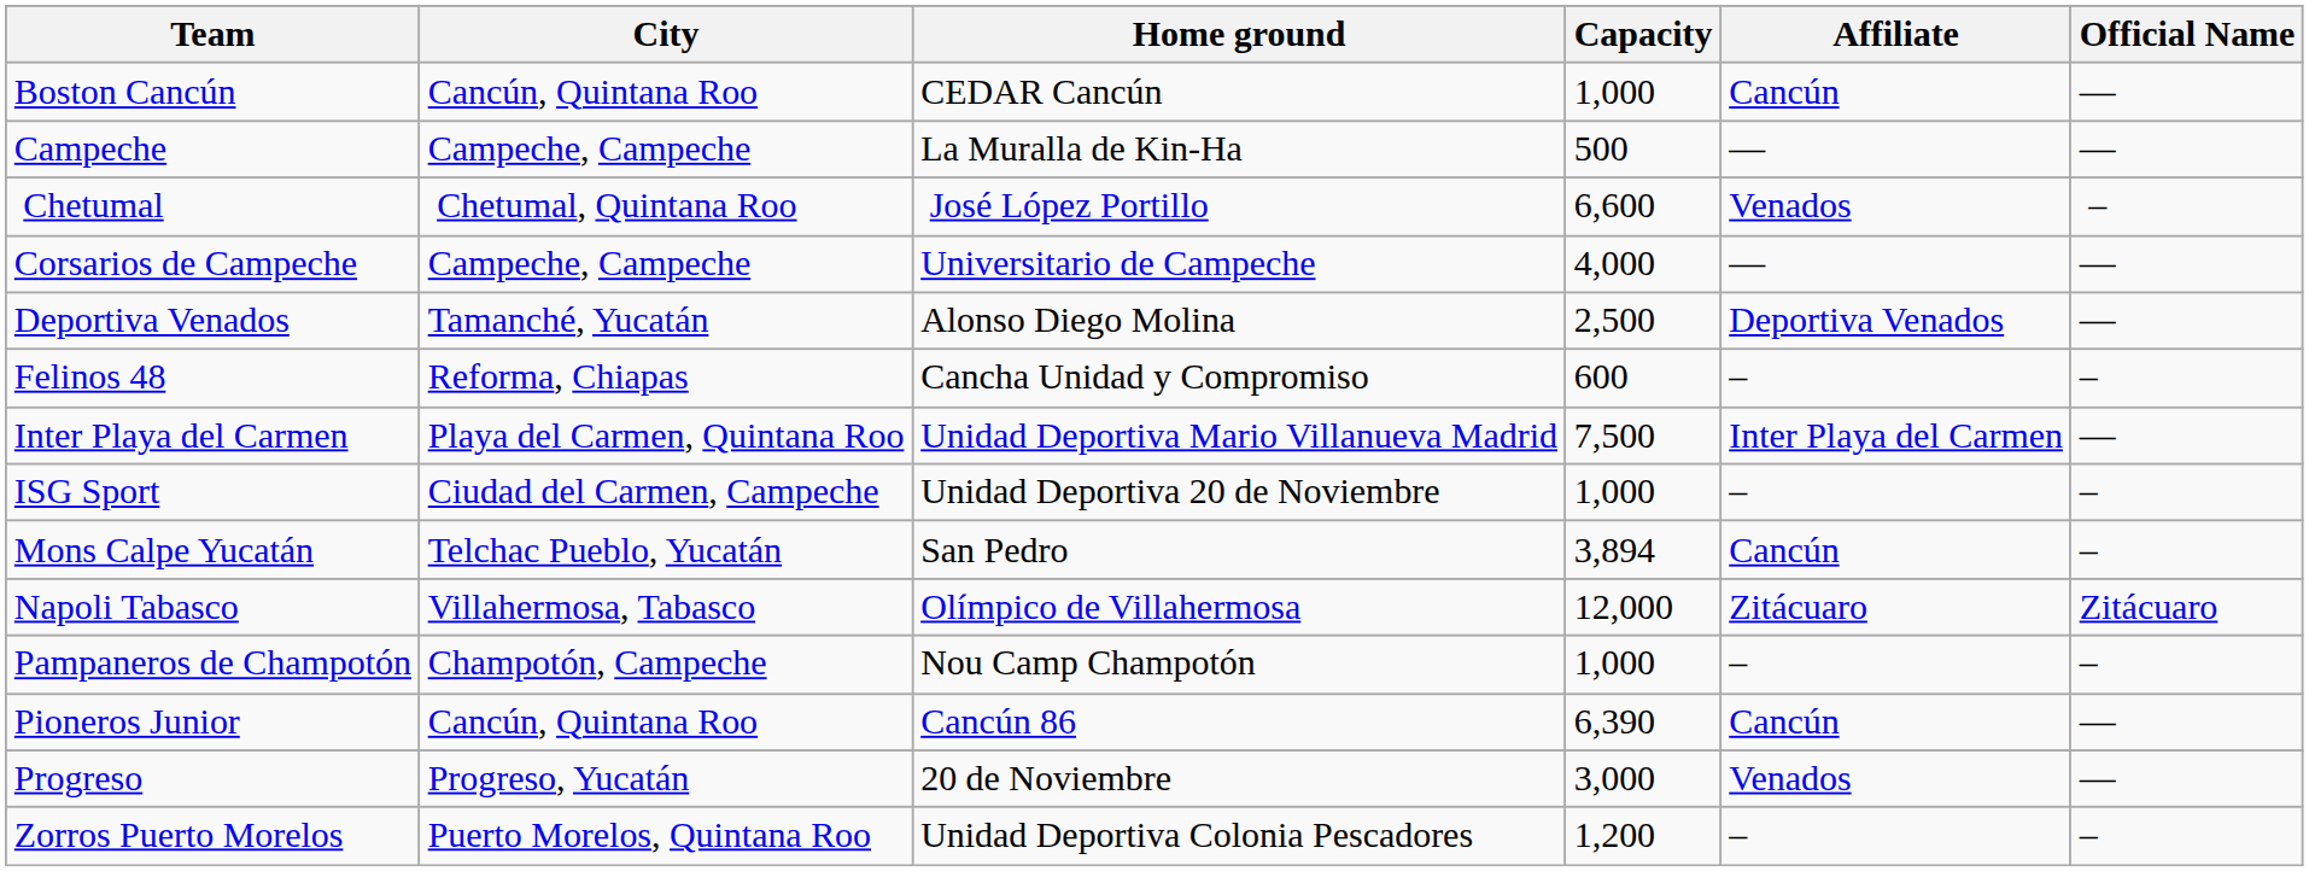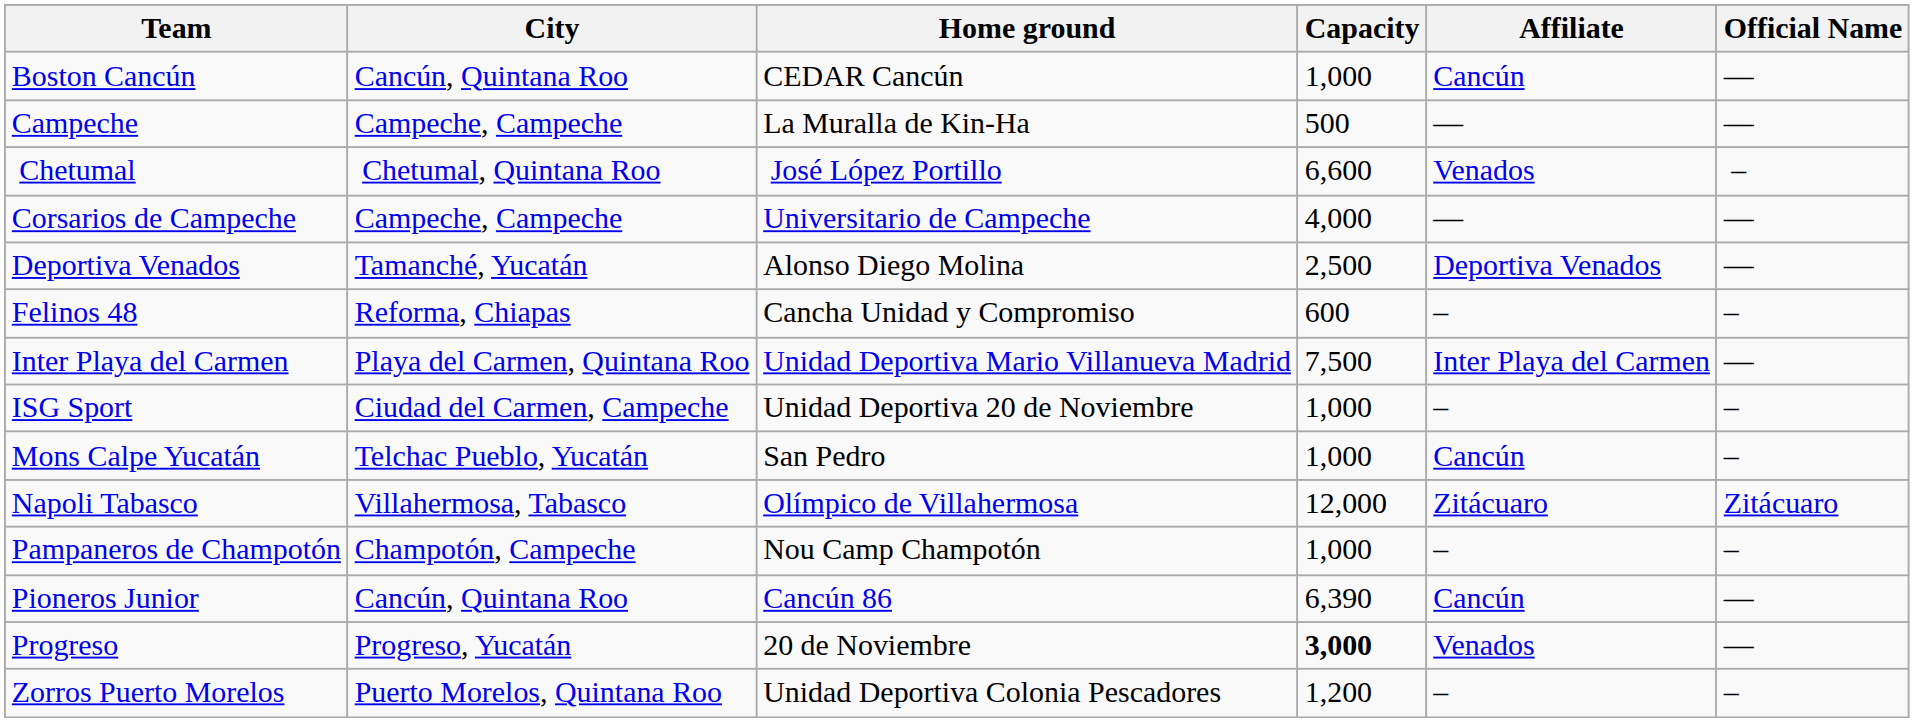Mons Calpe Yucatán | Capacity: 3,894 -> 1,000
Progreso | Capacity: normal -> bold
